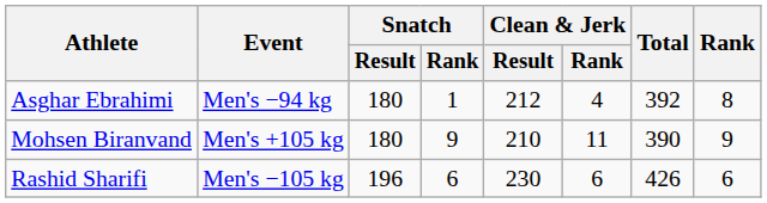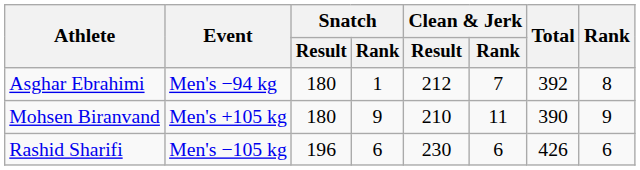Asghar Ebrahimi | Clean & Jerk / Rank: 4 -> 7
